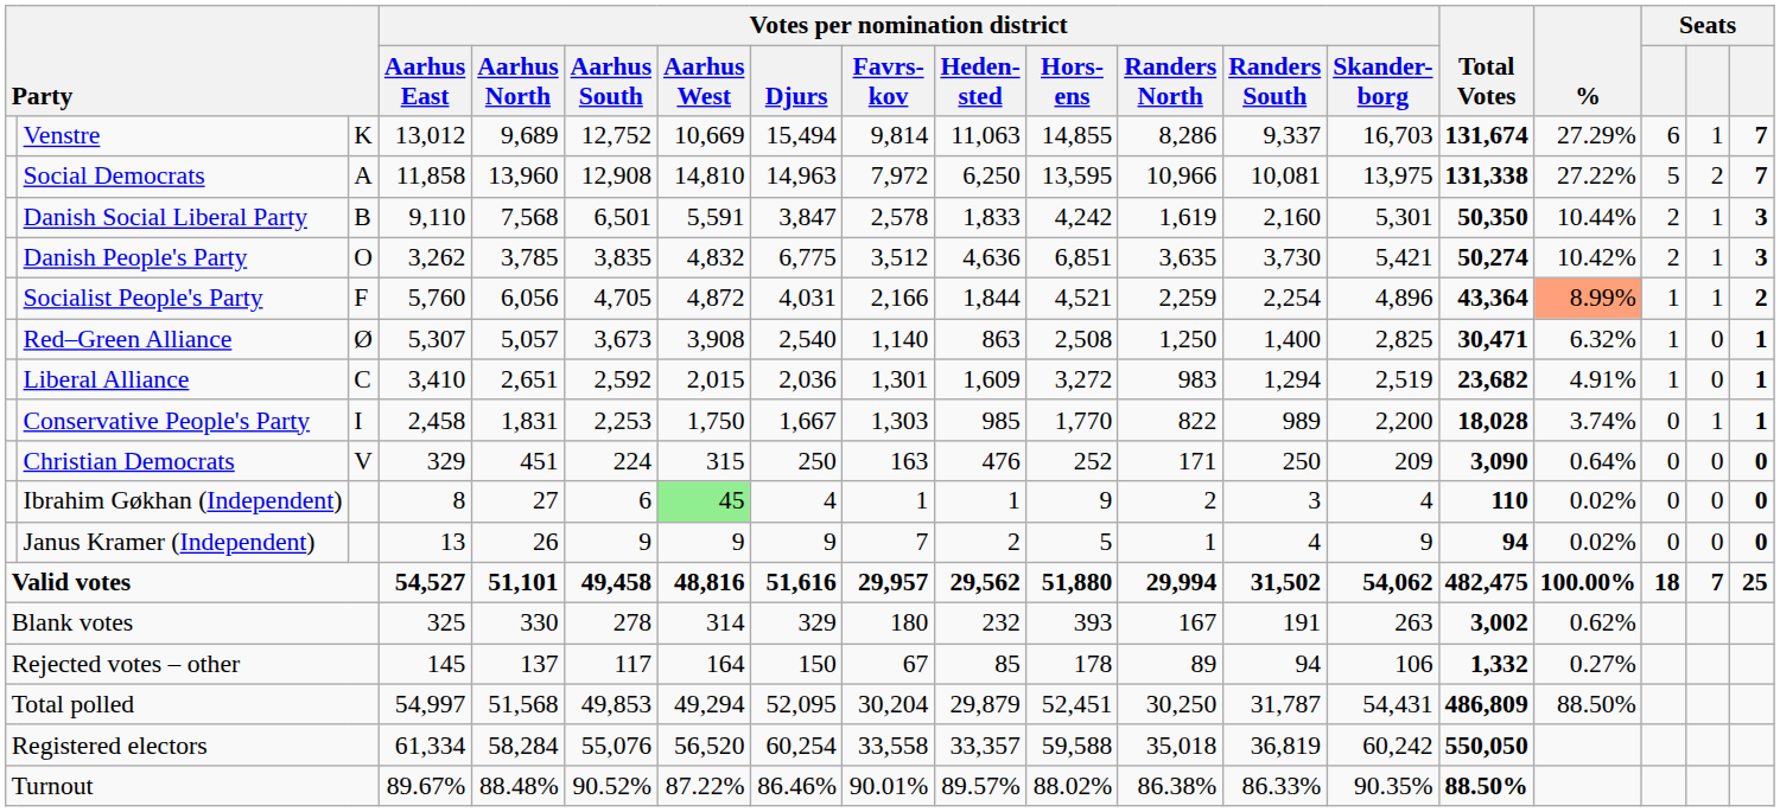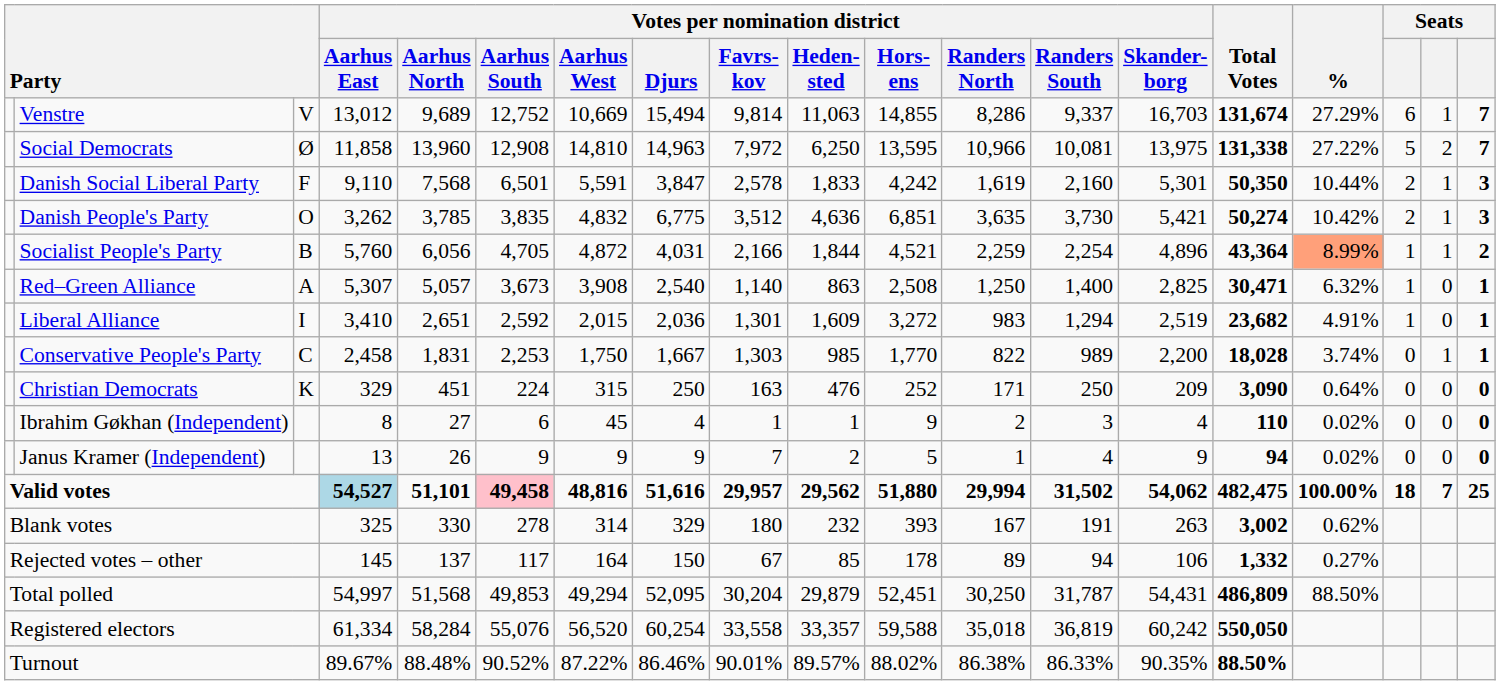Venstre | column 3: K -> V
Social Democrats | column 3: A -> Ø
Danish Social Liberal Party | column 3: B -> F
Socialist People's Party | column 3: F -> B
Red–Green Alliance | column 3: Ø -> A
Liberal Alliance | column 3: C -> I
Conservative People's Party | column 3: I -> C
Christian Democrats | column 3: V -> K
Ibrahim Gøkhan (Independent) | Votes per nomination district / Aarhus West: lightgreen background -> no background
Valid votes | Votes per nomination district / Aarhus East: no background -> lightblue background
Valid votes | Votes per nomination district / Aarhus South: no background -> pink background
